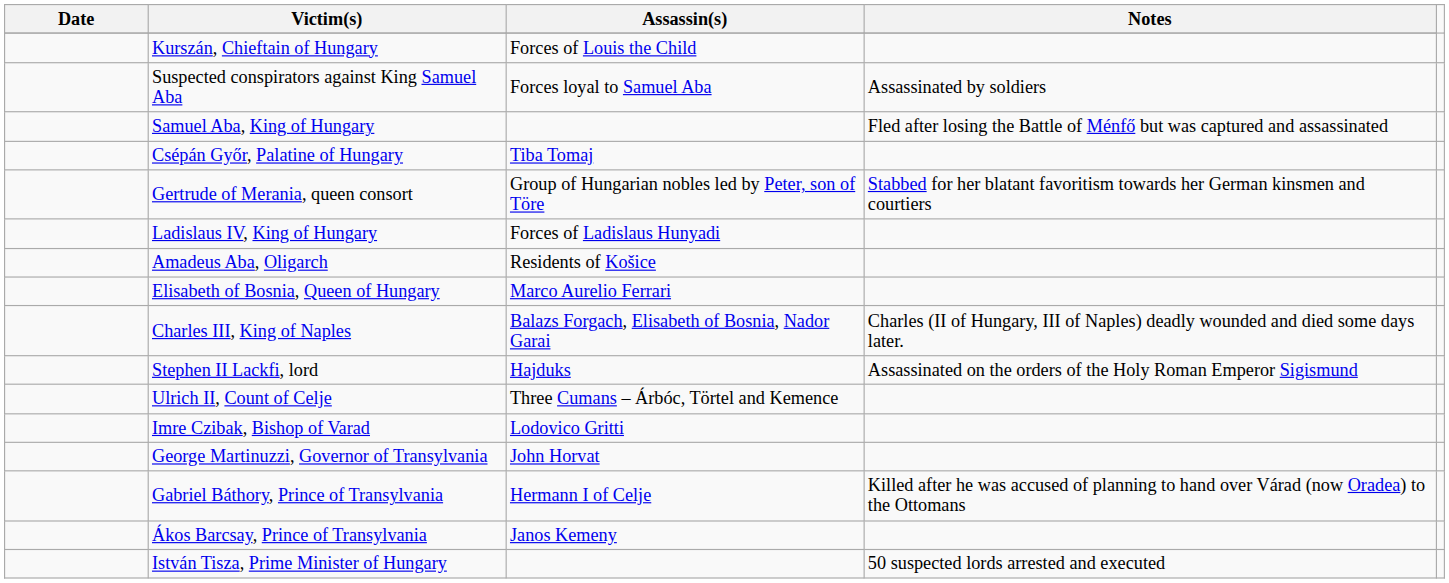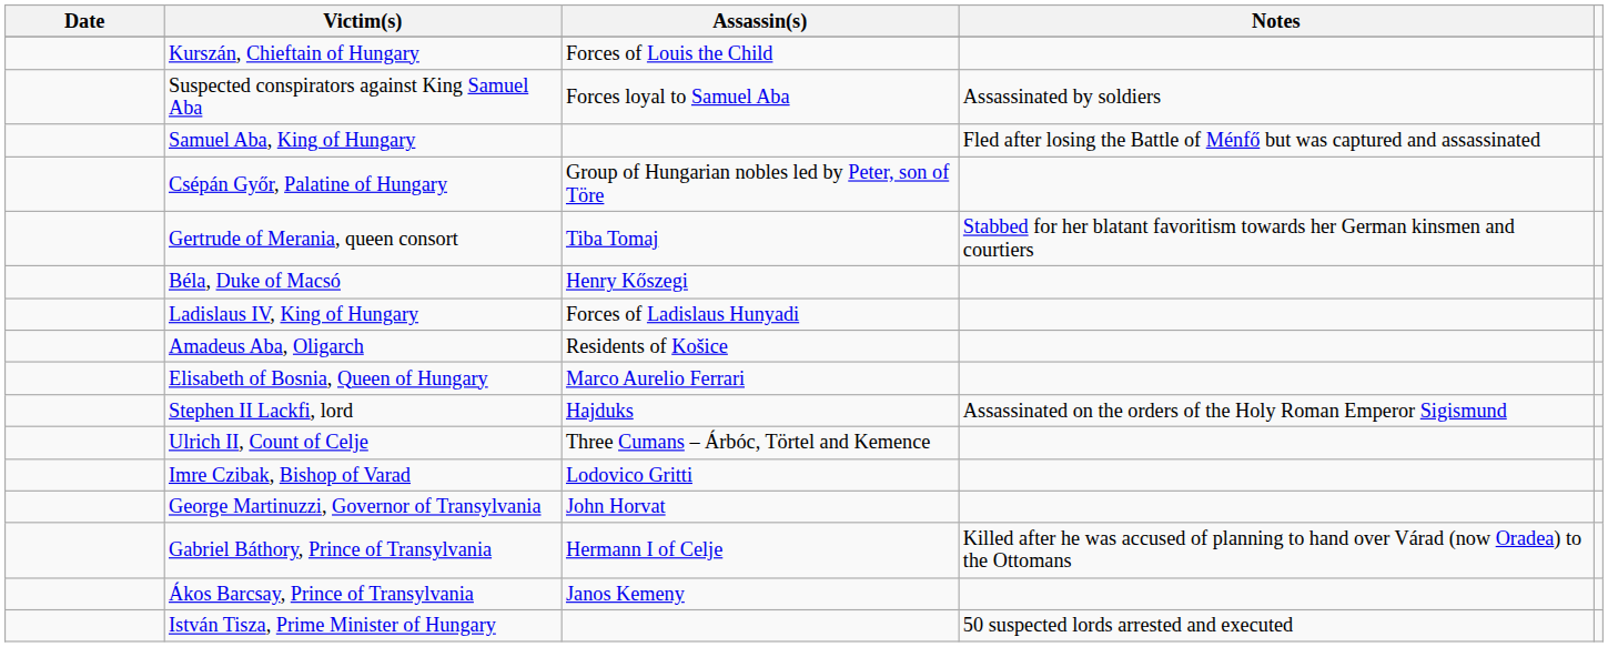Csépán Győr, Palatine of Hungary | Assassin(s): Tiba Tomaj -> Group of Hungarian nobles led by Peter, son of Töre
Gertrude of Merania, queen consort | Assassin(s): Group of Hungarian nobles led by Peter, son of Töre -> Tiba Tomaj
+ row: Béla, Duke of Macsó | Henry Kőszegi
- row: Charles III, King of Naples | Balazs Forgach, Elisabeth of Bosnia, Nador Garai | Charles (II of Hungary, III of Naples) deadly wounded and died some days later.
